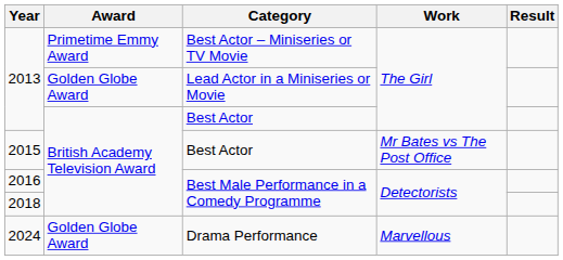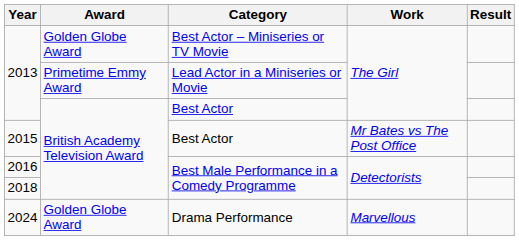2013 / Best Actor – Miniseries or TV Movie | Award: Primetime Emmy Award -> Golden Globe Award
2013 / Lead Actor in a Miniseries or Movie | Award: Golden Globe Award -> Primetime Emmy Award
